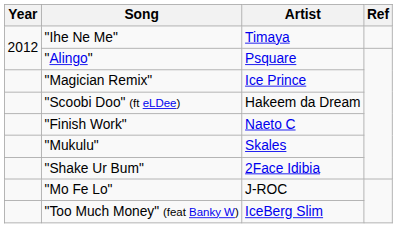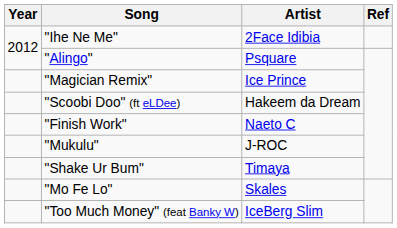"Ihe Ne Me" | Artist: Timaya -> 2Face Idibia
"Mukulu" | Artist: Skales -> J-ROC
"Shake Ur Bum" | Artist: 2Face Idibia -> Timaya
"Mo Fe Lo" | Artist: J-ROC -> Skales
